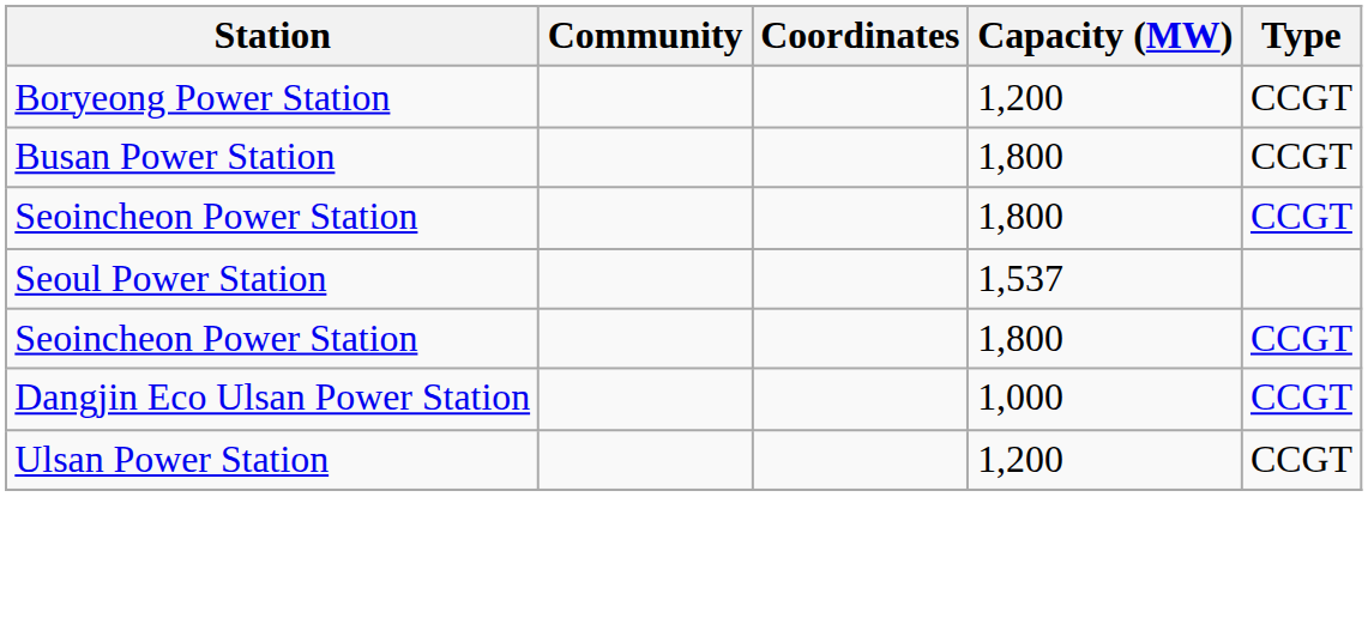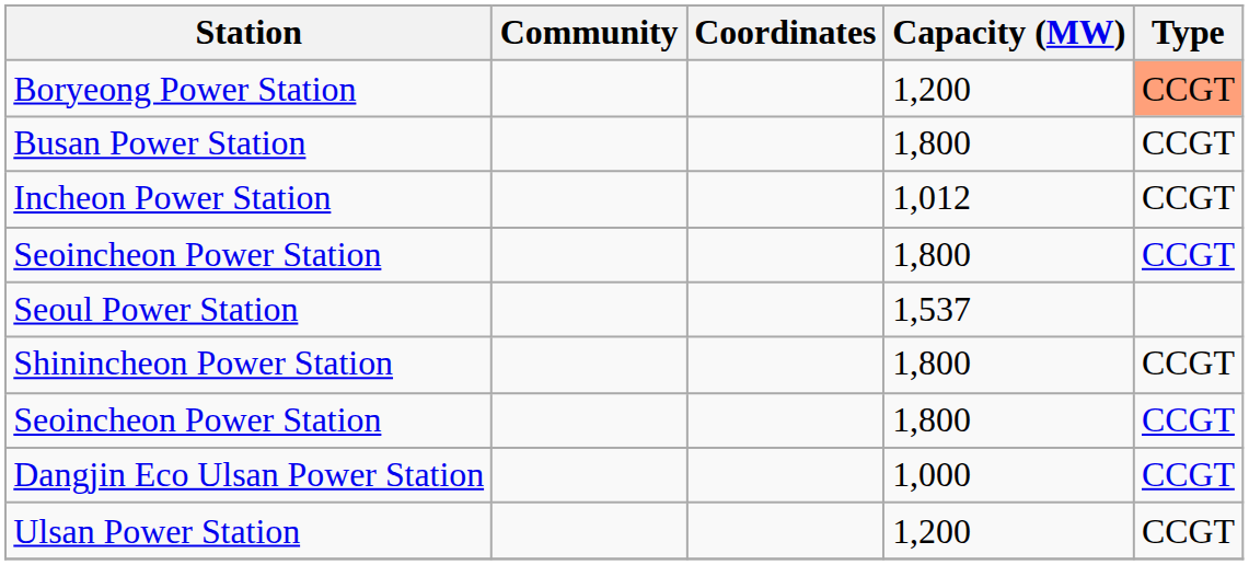Boryeong Power Station | Type: no background -> lightsalmon background
+ row: Incheon Power Station | 1,012 | CCGT
+ row: Shinincheon Power Station | 1,800 | CCGT
